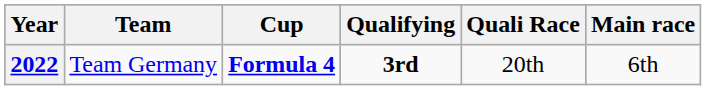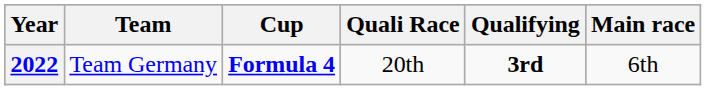columns swapped: Qualifying <-> Quali Race
